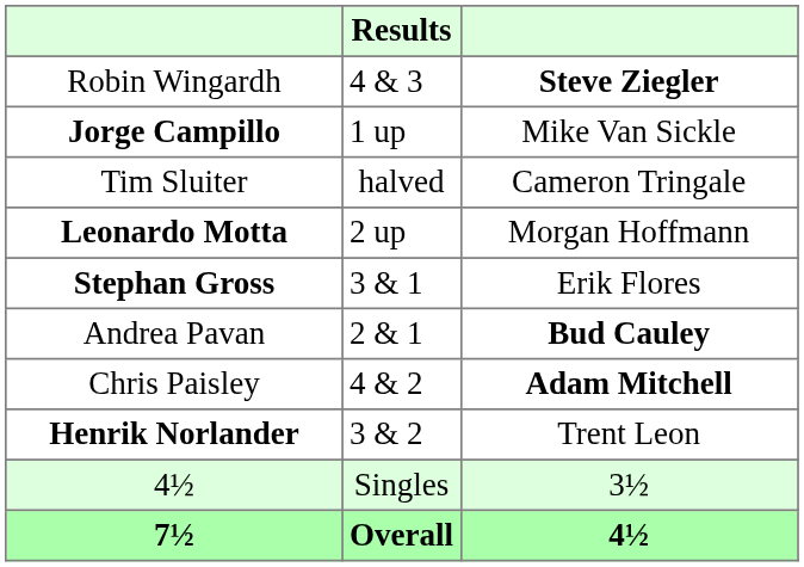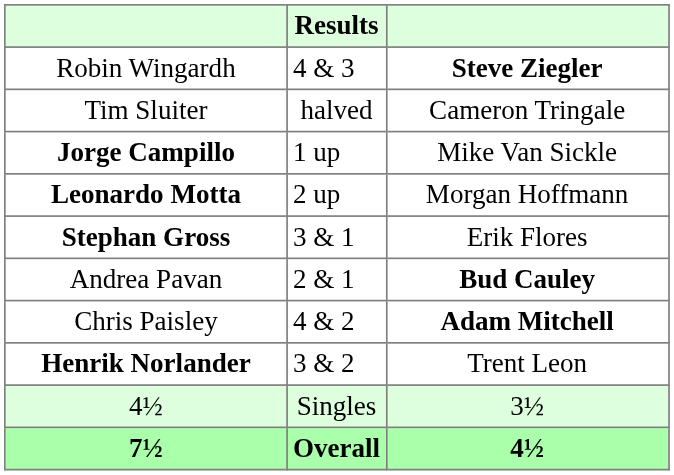rows swapped: Jorge Campillo <-> Tim Sluiter
